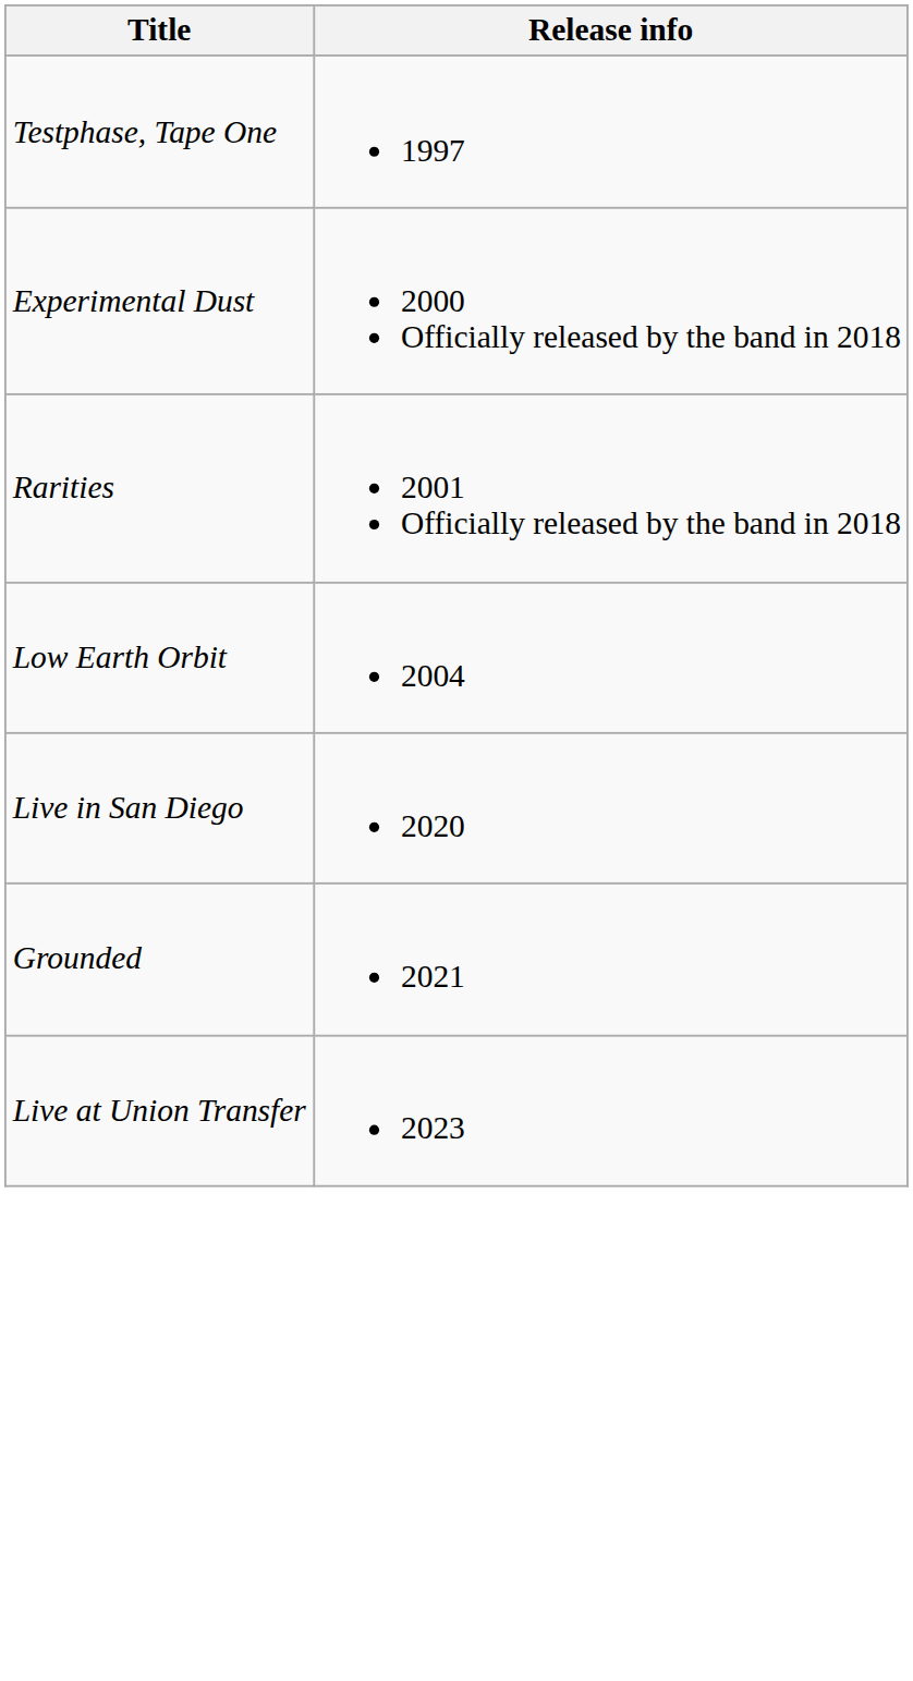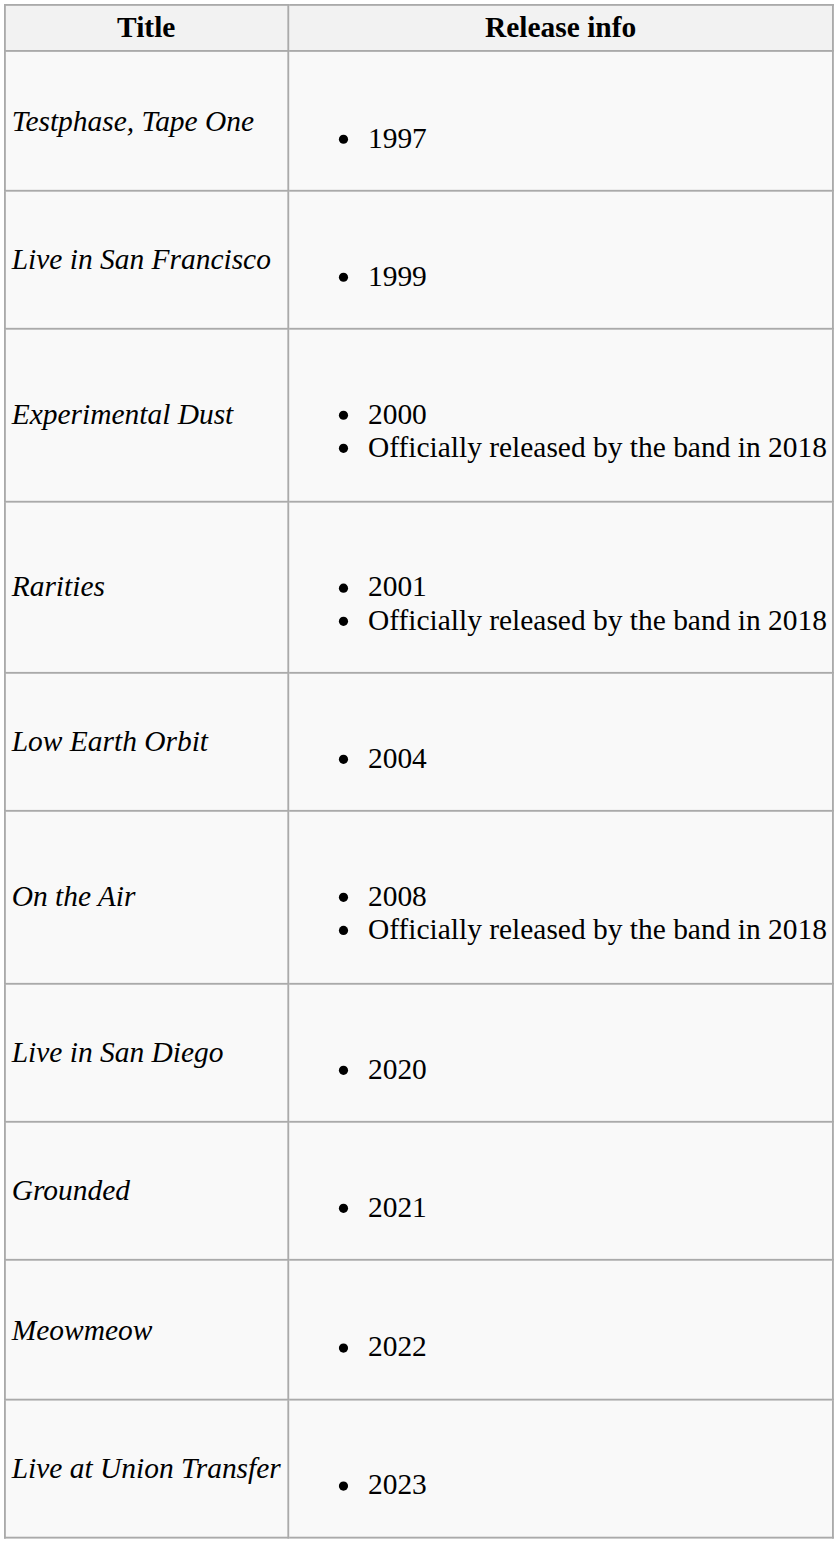+ row: Live in San Francisco | 1999
+ row: On the Air | 2008 Officially released by the band in 2018
+ row: Meowmeow | 2022
